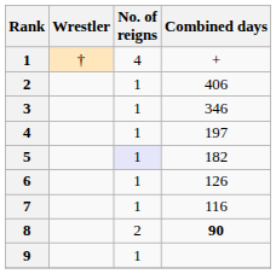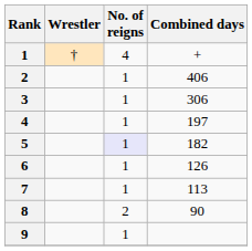3 | Combined days: 346 -> 306
7 | Combined days: 116 -> 113
8 | Combined days: bold -> normal
